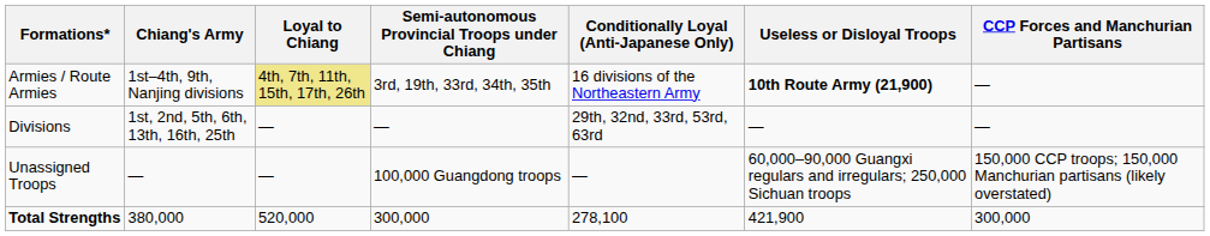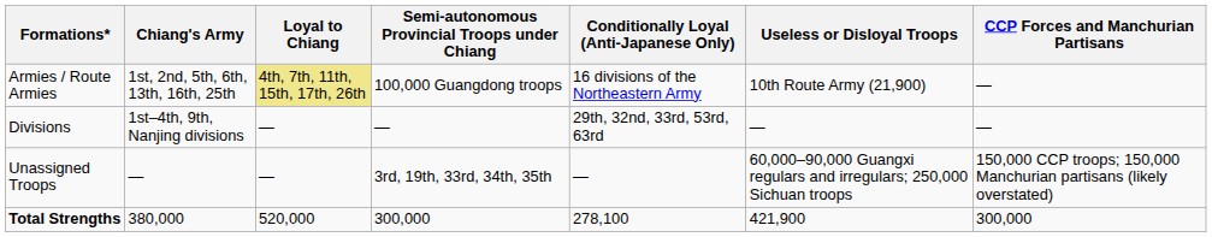Armies / Route Armies | Chiang's Army: 1st–4th, 9th, Nanjing divisions -> 1st, 2nd, 5th, 6th, 13th, 16th, 25th
Armies / Route Armies | Semi-autonomous Provincial Troops under Chiang: 3rd, 19th, 33rd, 34th, 35th -> 100,000 Guangdong troops
Armies / Route Armies | Useless or Disloyal Troops: bold -> normal
Divisions | Chiang's Army: 1st, 2nd, 5th, 6th, 13th, 16th, 25th -> 1st–4th, 9th, Nanjing divisions
Unassigned Troops | Semi-autonomous Provincial Troops under Chiang: 100,000 Guangdong troops -> 3rd, 19th, 33rd, 34th, 35th
